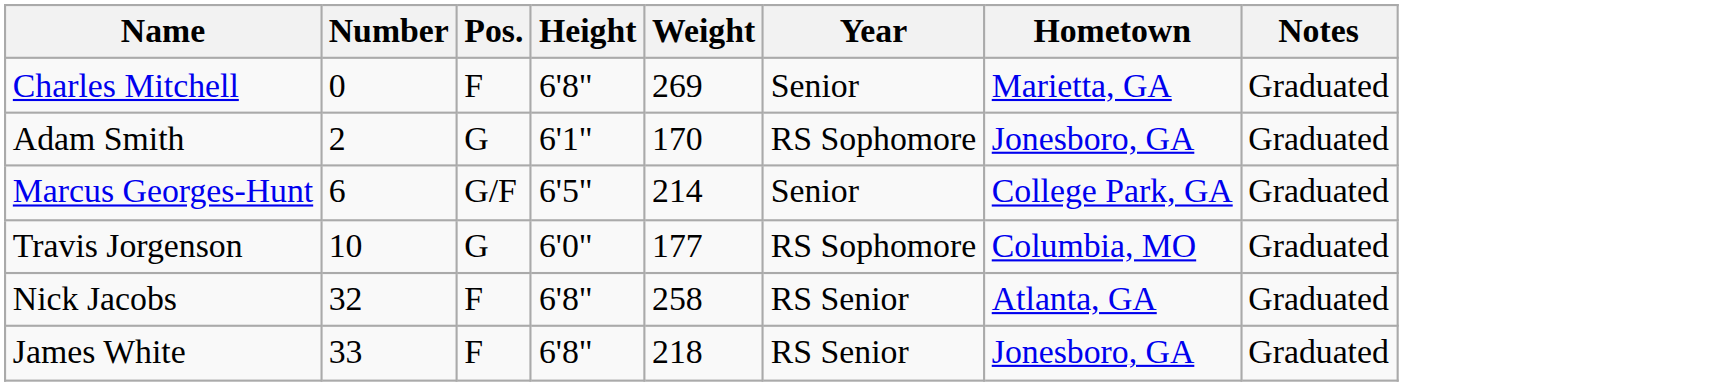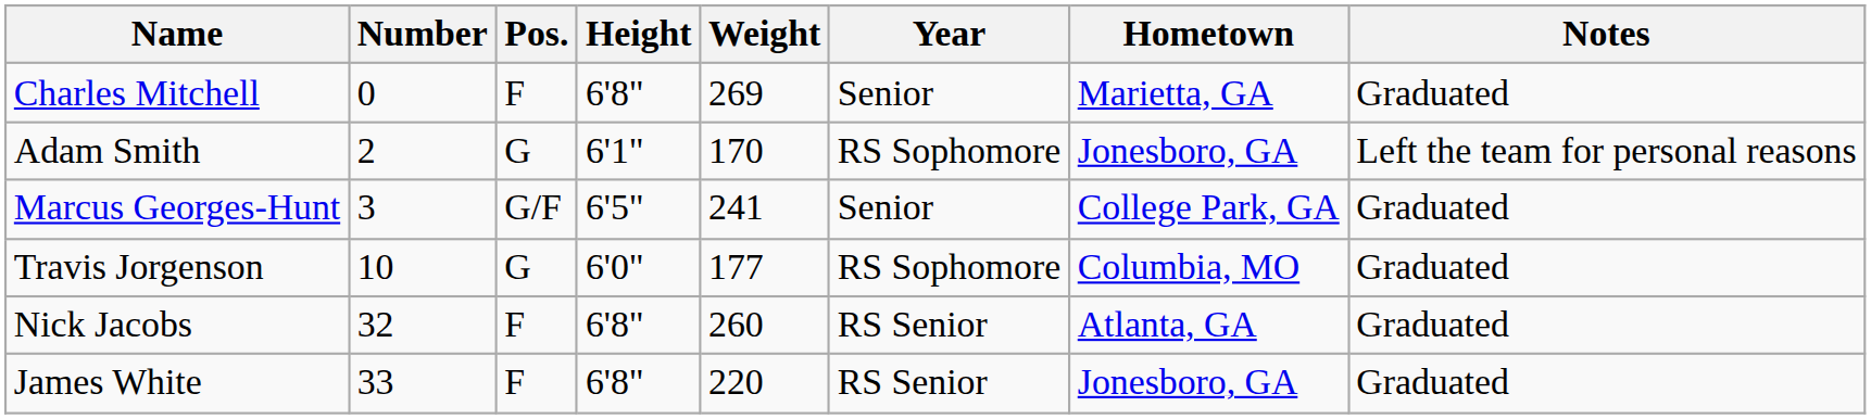Adam Smith | Notes: Graduated -> Left the team for personal reasons
Marcus Georges-Hunt | Number: 6 -> 3
Marcus Georges-Hunt | Weight: 214 -> 241
Nick Jacobs | Weight: 258 -> 260
James White | Weight: 218 -> 220
